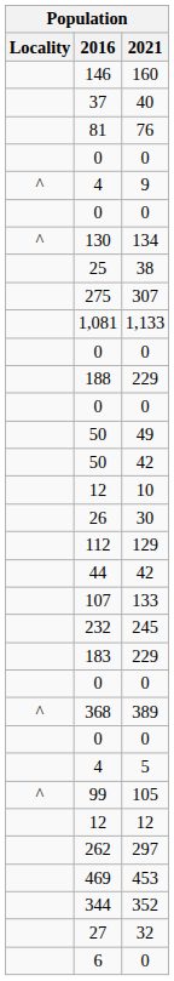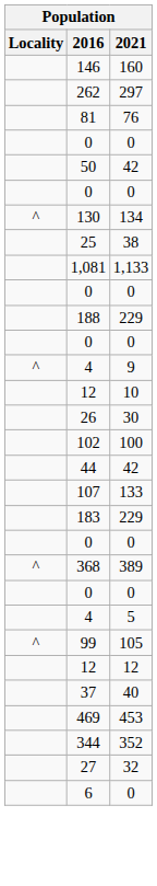rows swapped: 262 <-> 37
rows swapped: 4 / 9 <-> 50 / 42
- row: 275 | 307
- row: 50 | 49
+ row: 102 | 100
- row: 112 | 129
- row: 232 | 245
